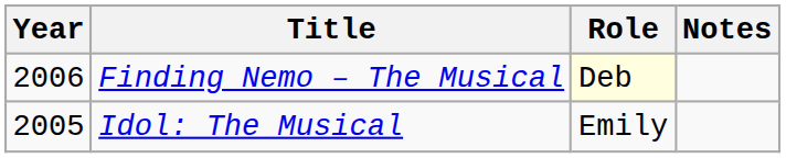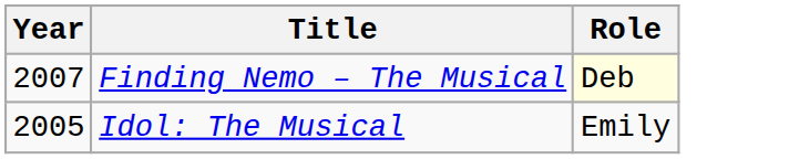- column: Notes
Finding Nemo – The Musical | Year: 2006 -> 2007
